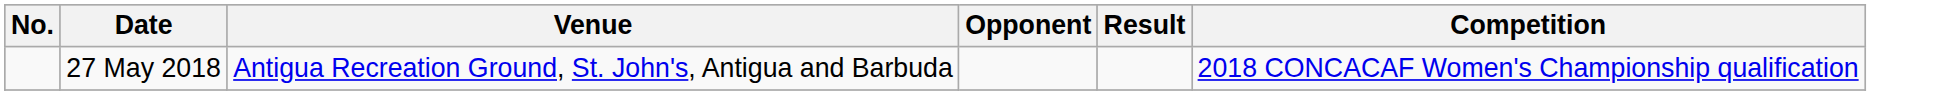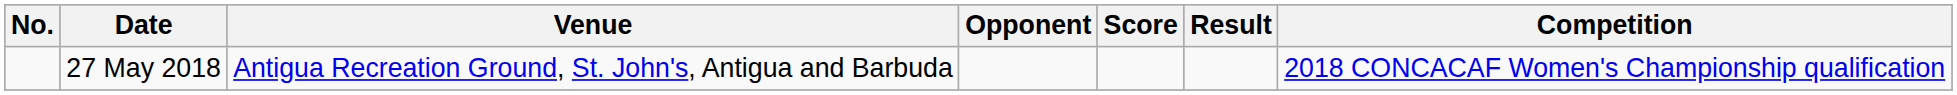+ column: Score
